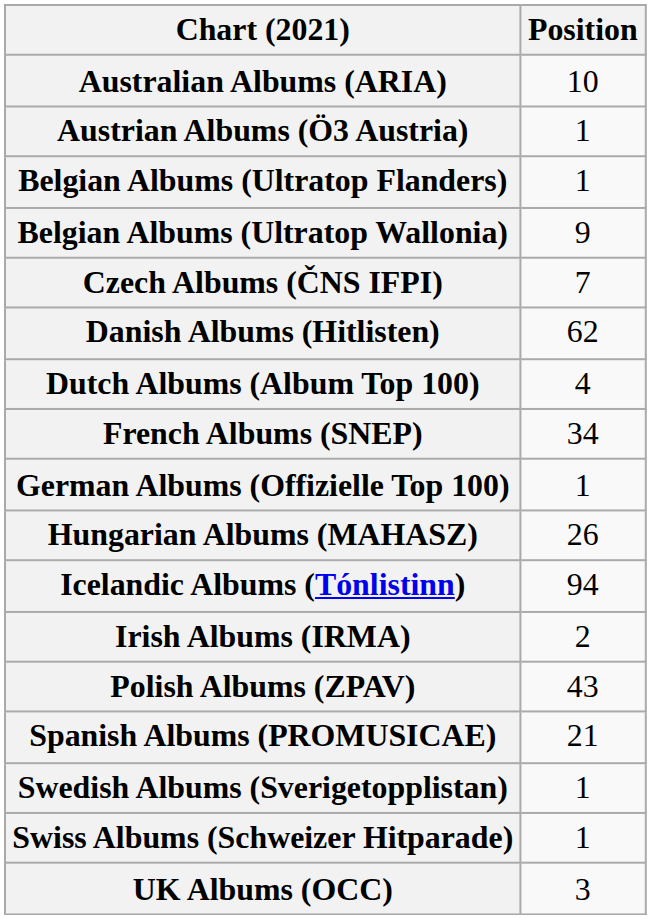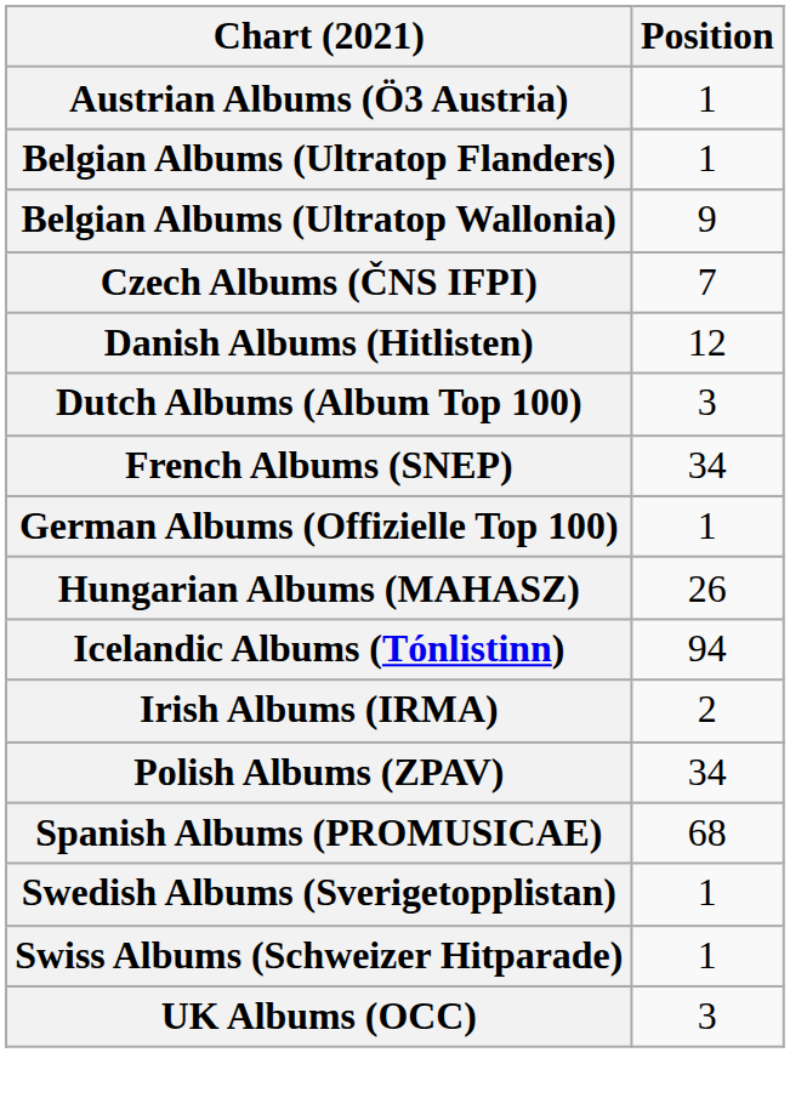- row: Australian Albums (ARIA) | 10
Danish Albums (Hitlisten) | Position: 62 -> 12
Dutch Albums (Album Top 100) | Position: 4 -> 3
Polish Albums (ZPAV) | Position: 43 -> 34
Spanish Albums (PROMUSICAE) | Position: 21 -> 68
